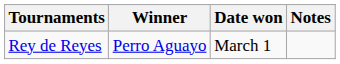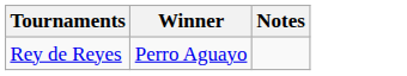- column: Date won | March 1
